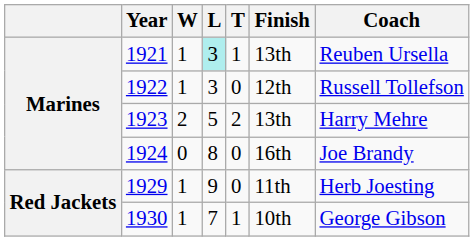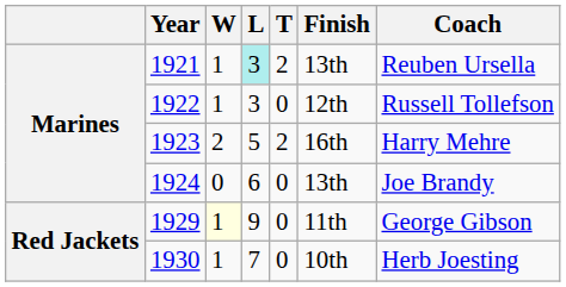1921 | T: 1 -> 2
1923 | Finish: 13th -> 16th
1924 | L: 8 -> 6
1924 | Finish: 16th -> 13th
1929 | W: no background -> lightyellow background
1929 | Coach: Herb Joesting -> George Gibson
1930 | T: 1 -> 0
1930 | Coach: George Gibson -> Herb Joesting
